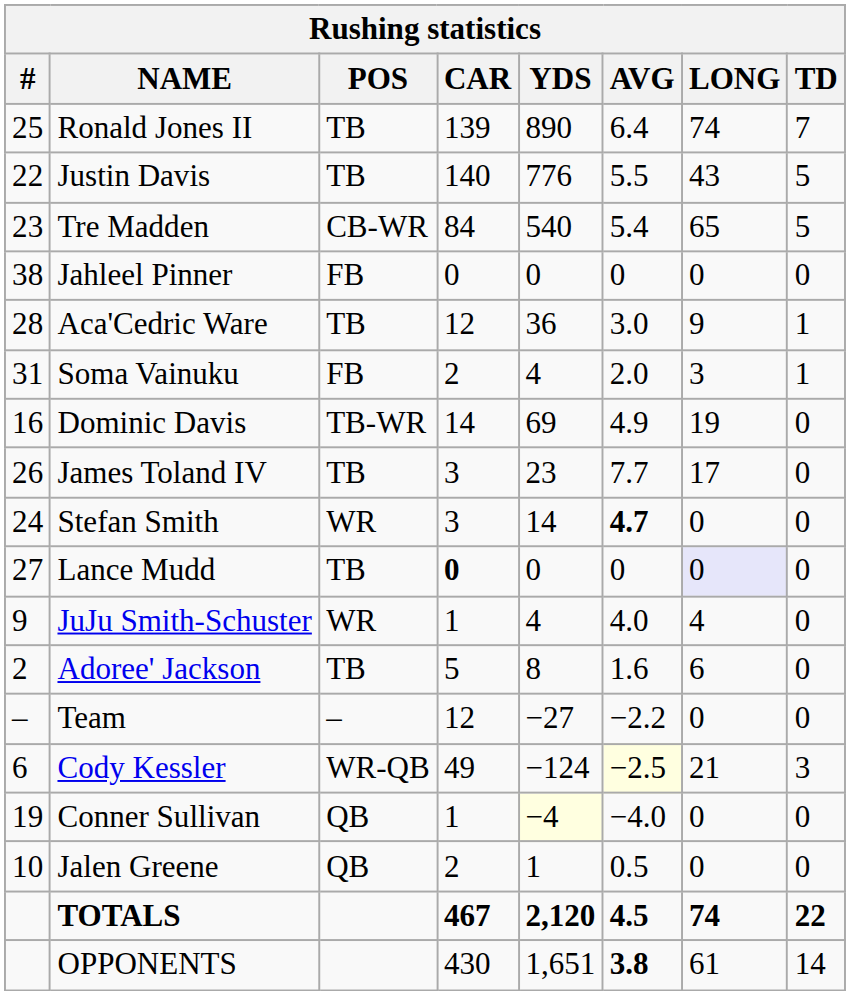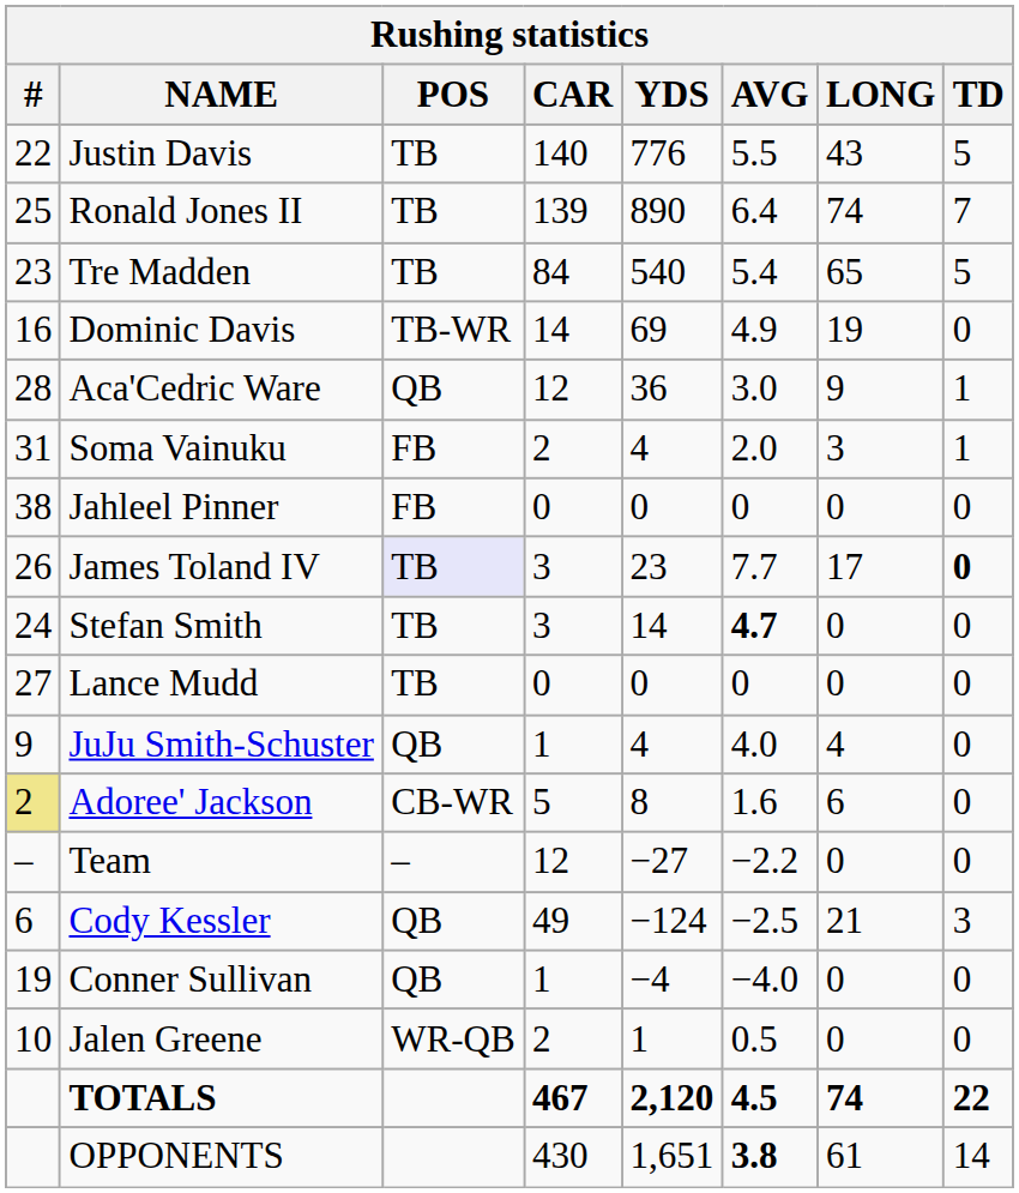rows swapped: Ronald Jones II <-> Justin Davis
Tre Madden | POS: CB-WR -> TB
rows swapped: Dominic Davis <-> Jahleel Pinner
Aca'Cedric Ware | POS: TB -> QB
James Toland IV | POS: no background -> lavender background
James Toland IV | TD: normal -> bold
Stefan Smith | POS: WR -> TB
Lance Mudd | CAR: bold -> normal
Lance Mudd | LONG: lavender background -> no background
JuJu Smith-Schuster | POS: WR -> QB
Adoree' Jackson | #: no background -> khaki background
Adoree' Jackson | POS: TB -> CB-WR
Cody Kessler | POS: WR-QB -> QB
Cody Kessler | AVG: lightyellow background -> no background
Conner Sullivan | YDS: lightyellow background -> no background
Jalen Greene | POS: QB -> WR-QB
